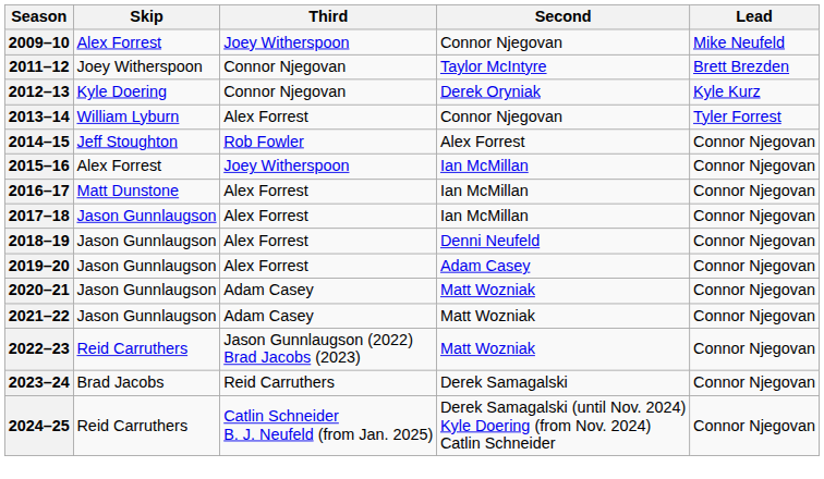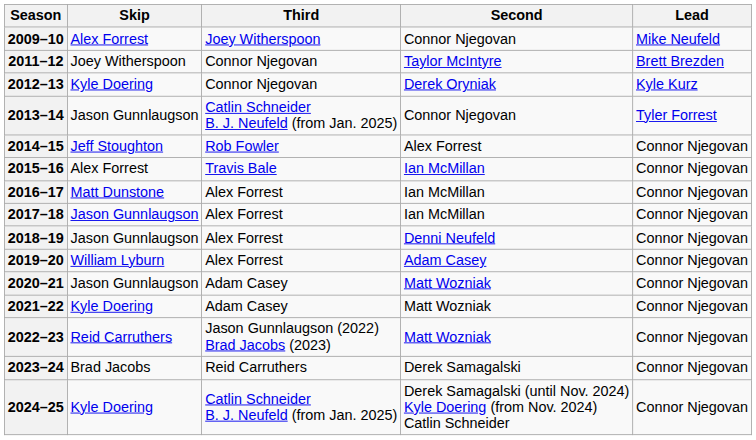2013–14 | Skip: William Lyburn -> Jason Gunnlaugson
2013–14 | Third: Alex Forrest -> Catlin Schneider B. J. Neufeld (from Jan. 2025)
2015–16 | Third: Joey Witherspoon -> Travis Bale
2019–20 | Skip: Jason Gunnlaugson -> William Lyburn
2021–22 | Skip: Jason Gunnlaugson -> Kyle Doering
2024–25 | Skip: Reid Carruthers -> Kyle Doering
